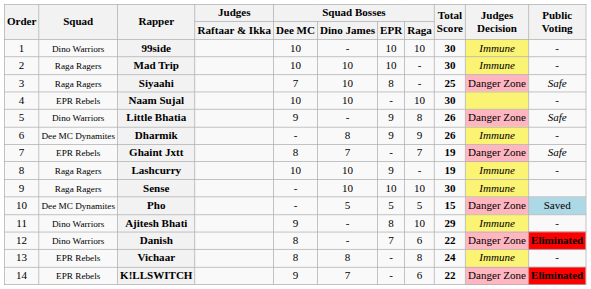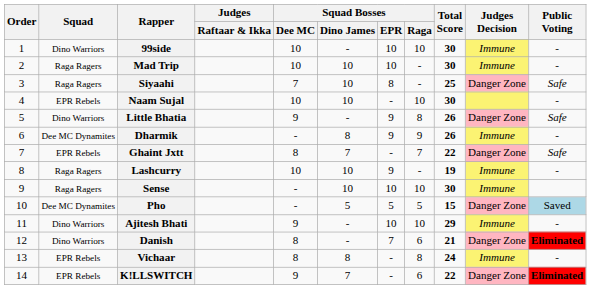Ghaint Jxtt | Total Score: 19 -> 22
Ajitesh Bhati | Squad Bosses / EPR: 8 -> 10
Danish | Total Score: 22 -> 21
